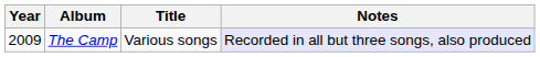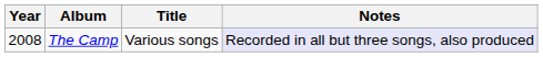The Camp | Year: 2009 -> 2008
